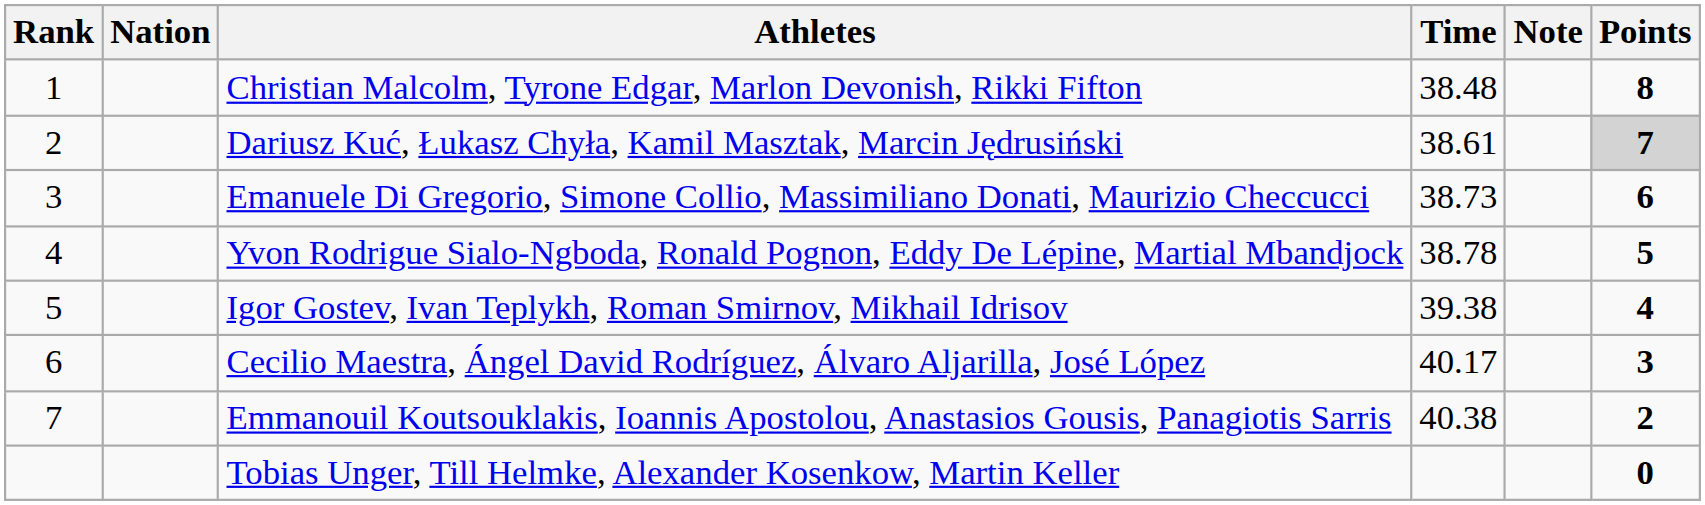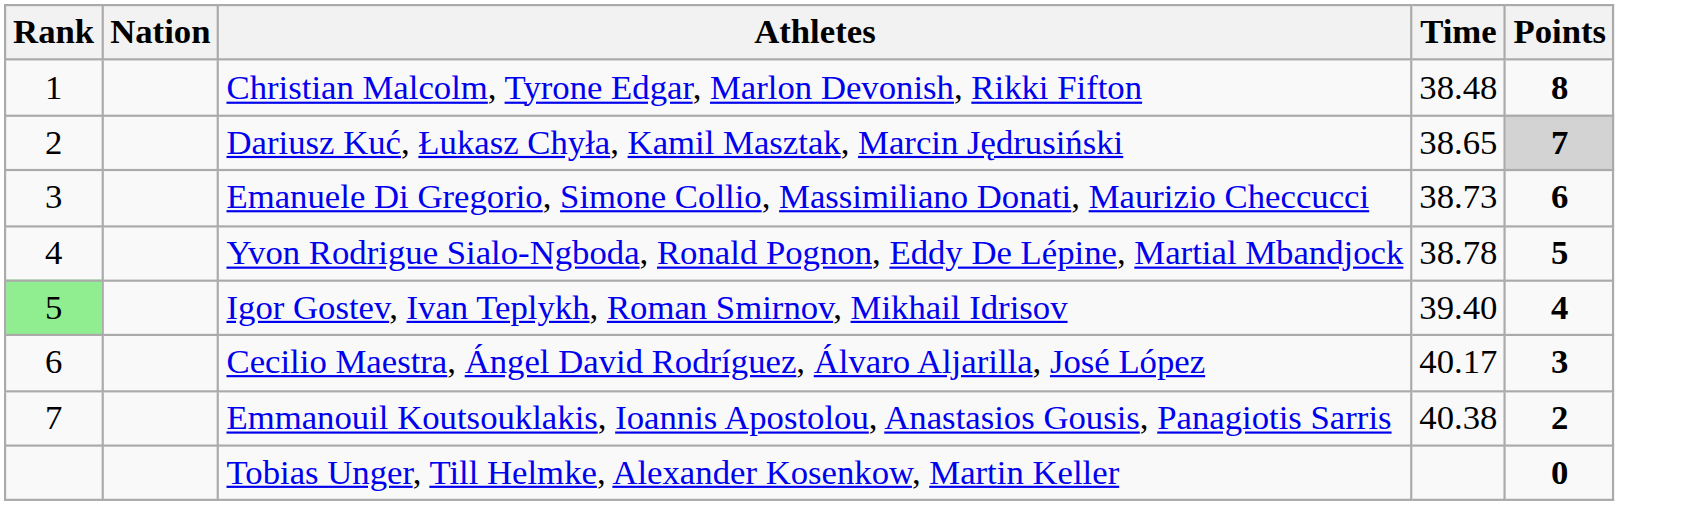- column: Note
Dariusz Kuć, Łukasz Chyła, Kamil Masztak, Marcin Jędrusiński | Time: 38.61 -> 38.65
Igor Gostev, Ivan Teplykh, Roman Smirnov, Mikhail Idrisov | Rank: no background -> lightgreen background
Igor Gostev, Ivan Teplykh, Roman Smirnov, Mikhail Idrisov | Time: 39.38 -> 39.40
